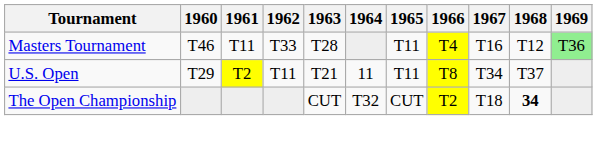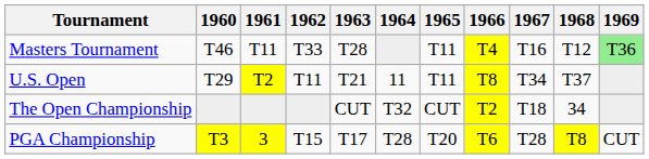The Open Championship | 1968: bold -> normal
+ row: PGA Championship | T3 | 3 | T15 | T17 | T28 | T20 | T6 | T28 | T8 | CUT
